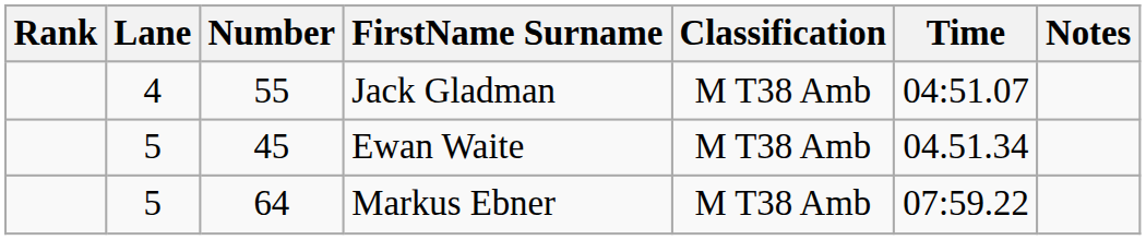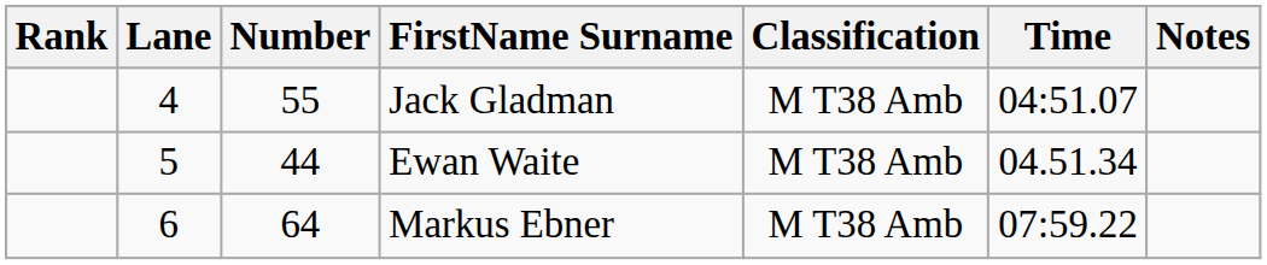Ewan Waite | Number: 45 -> 44
Markus Ebner | Lane: 5 -> 6
